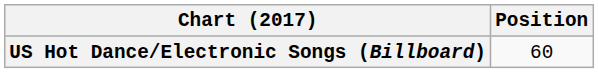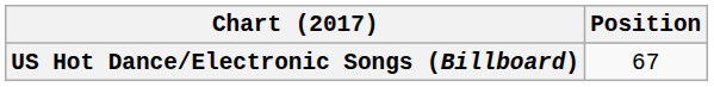US Hot Dance/Electronic Songs (Billboard) | Position: 60 -> 67
